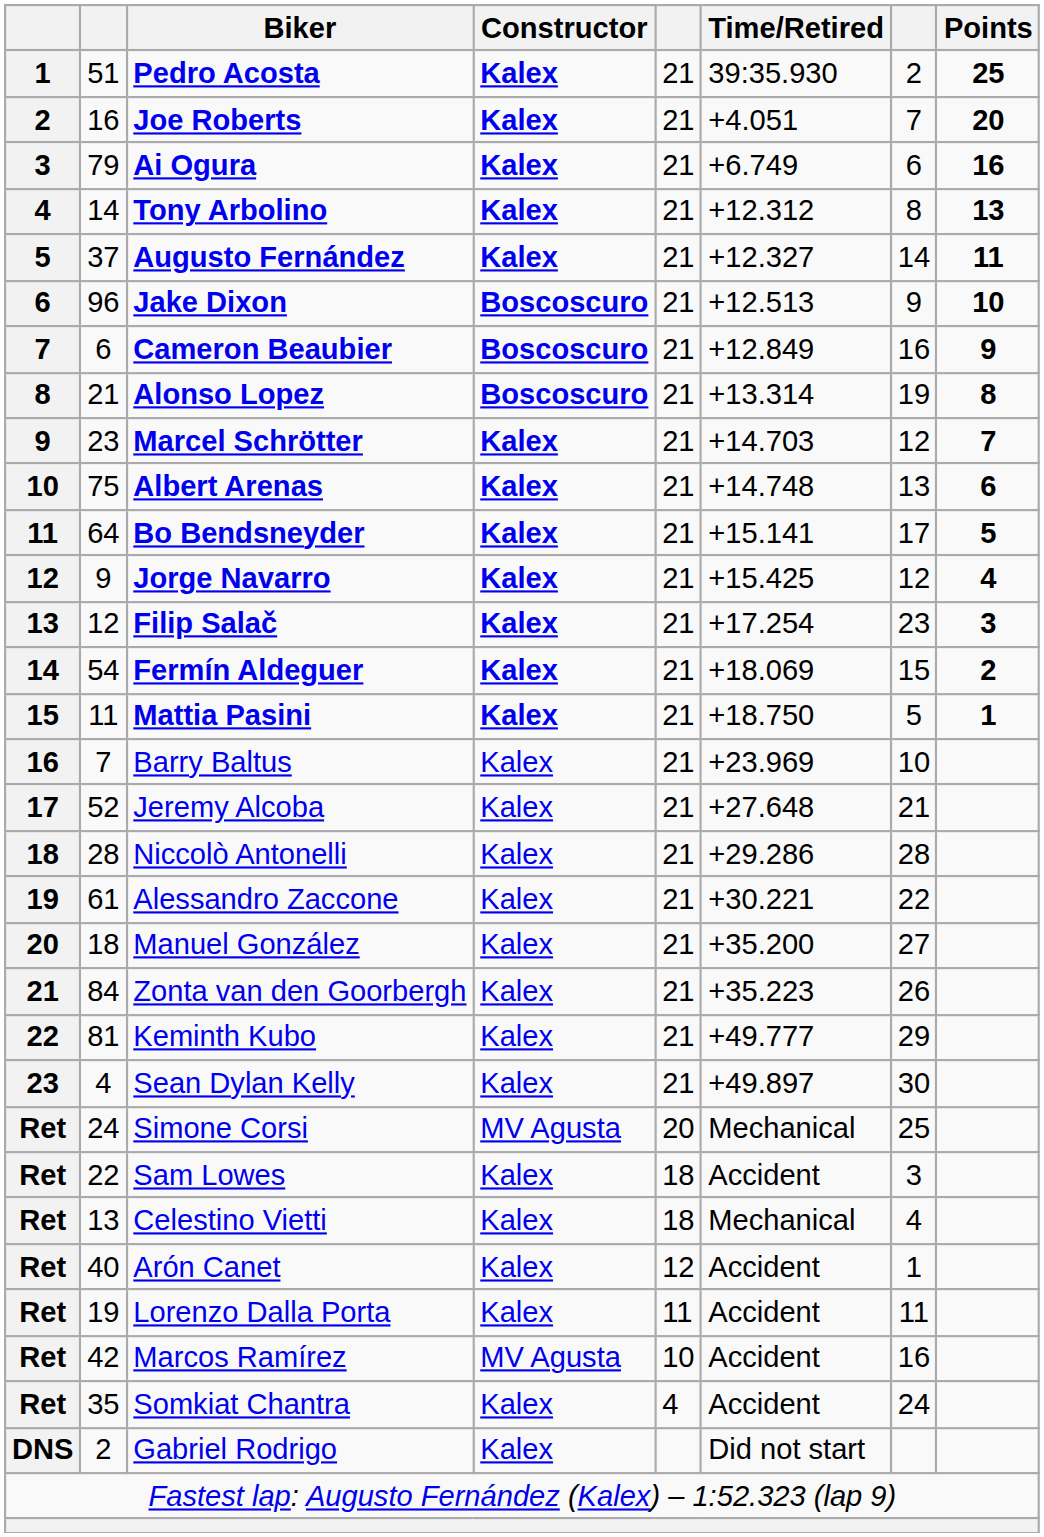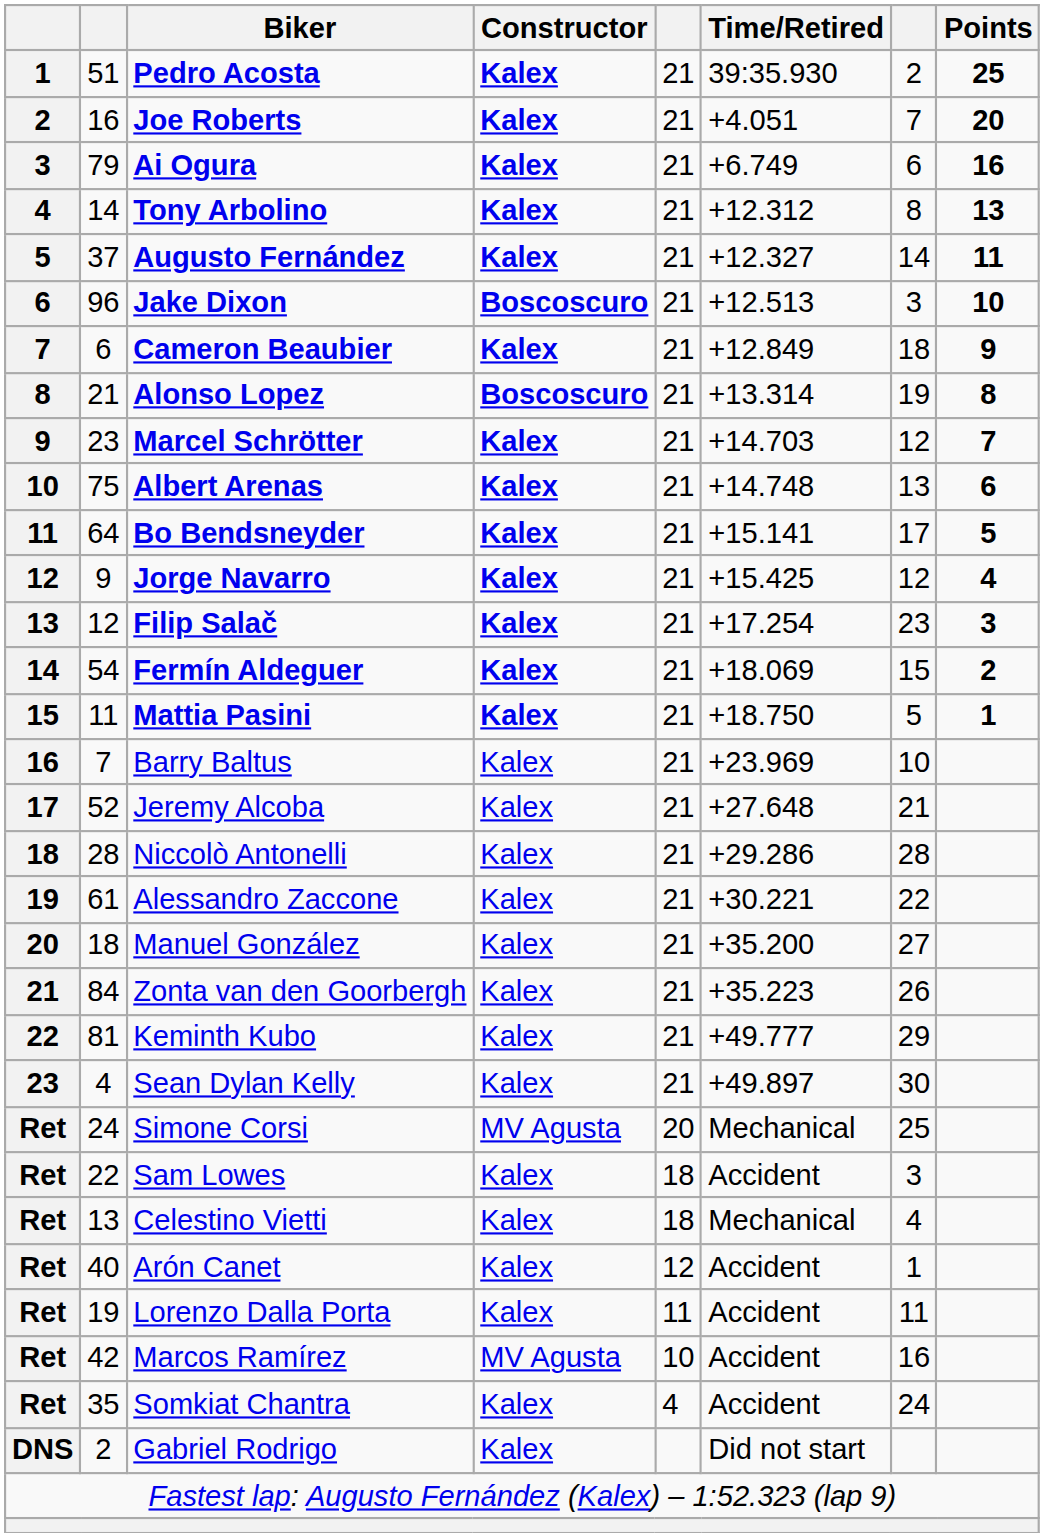Jake Dixon | column 7: 9 -> 3
Cameron Beaubier | Constructor: Boscoscuro -> Kalex
Cameron Beaubier | column 7: 16 -> 18
